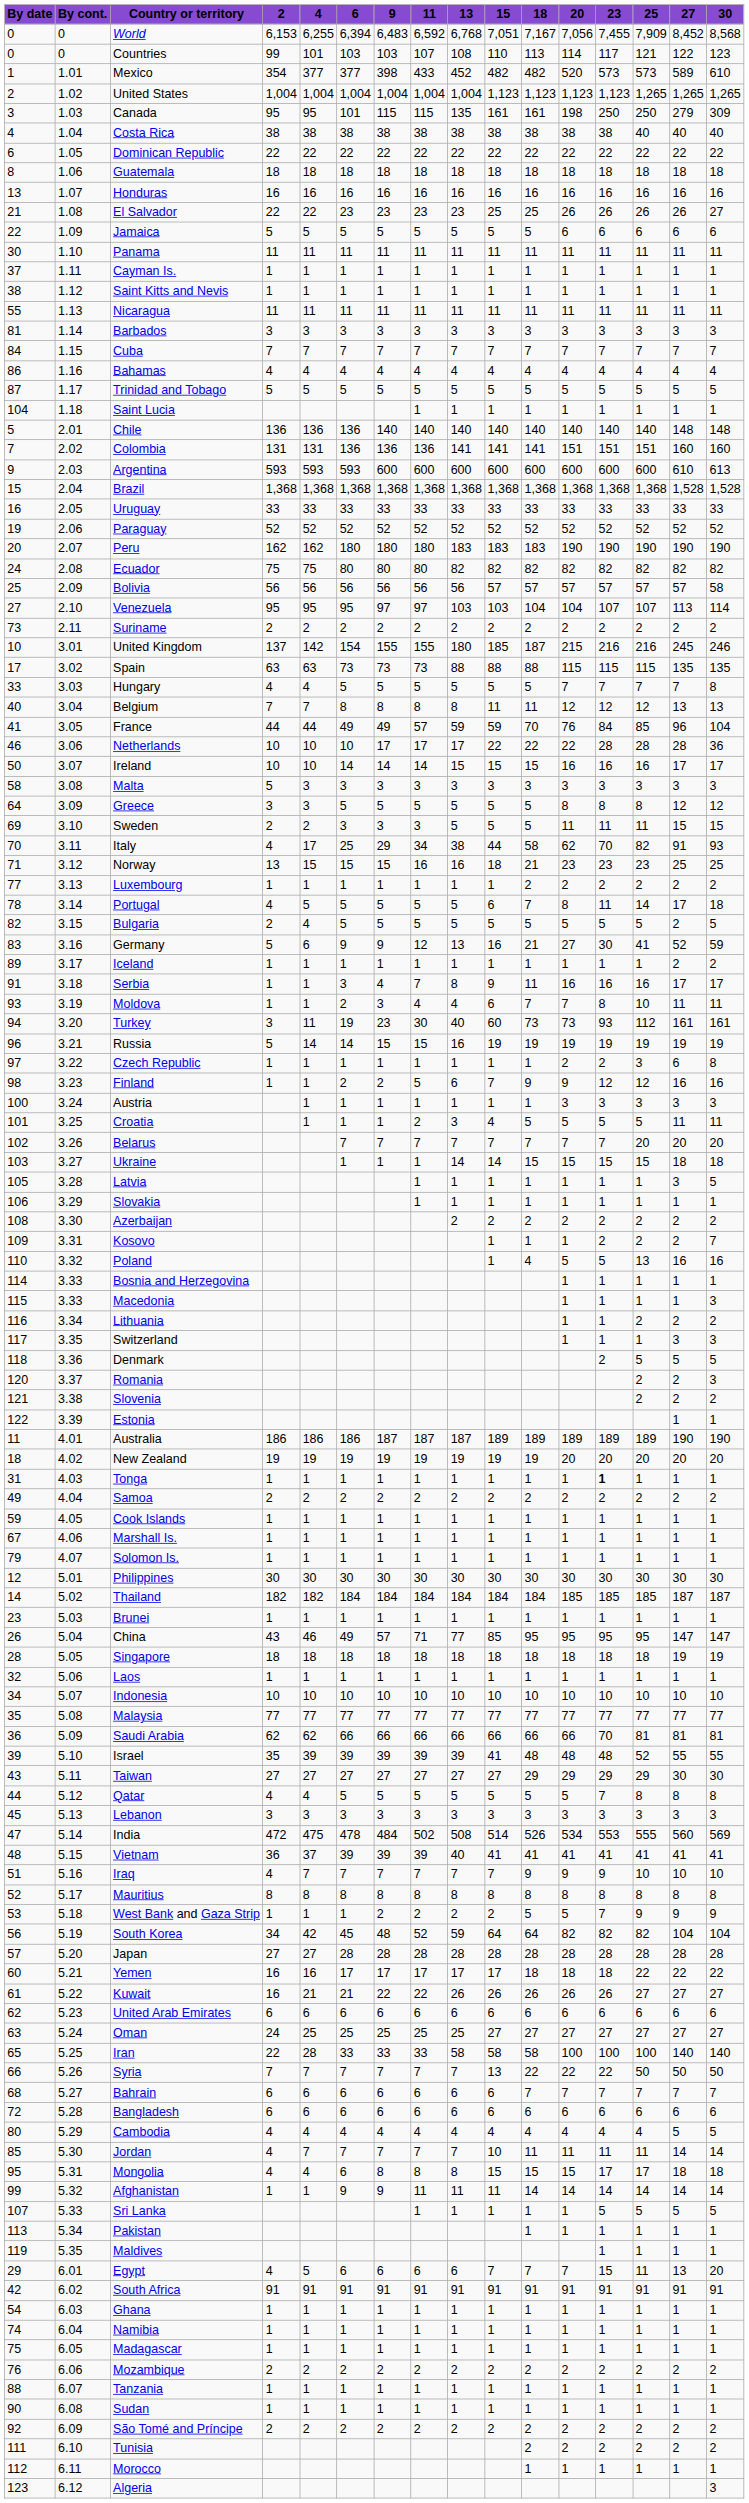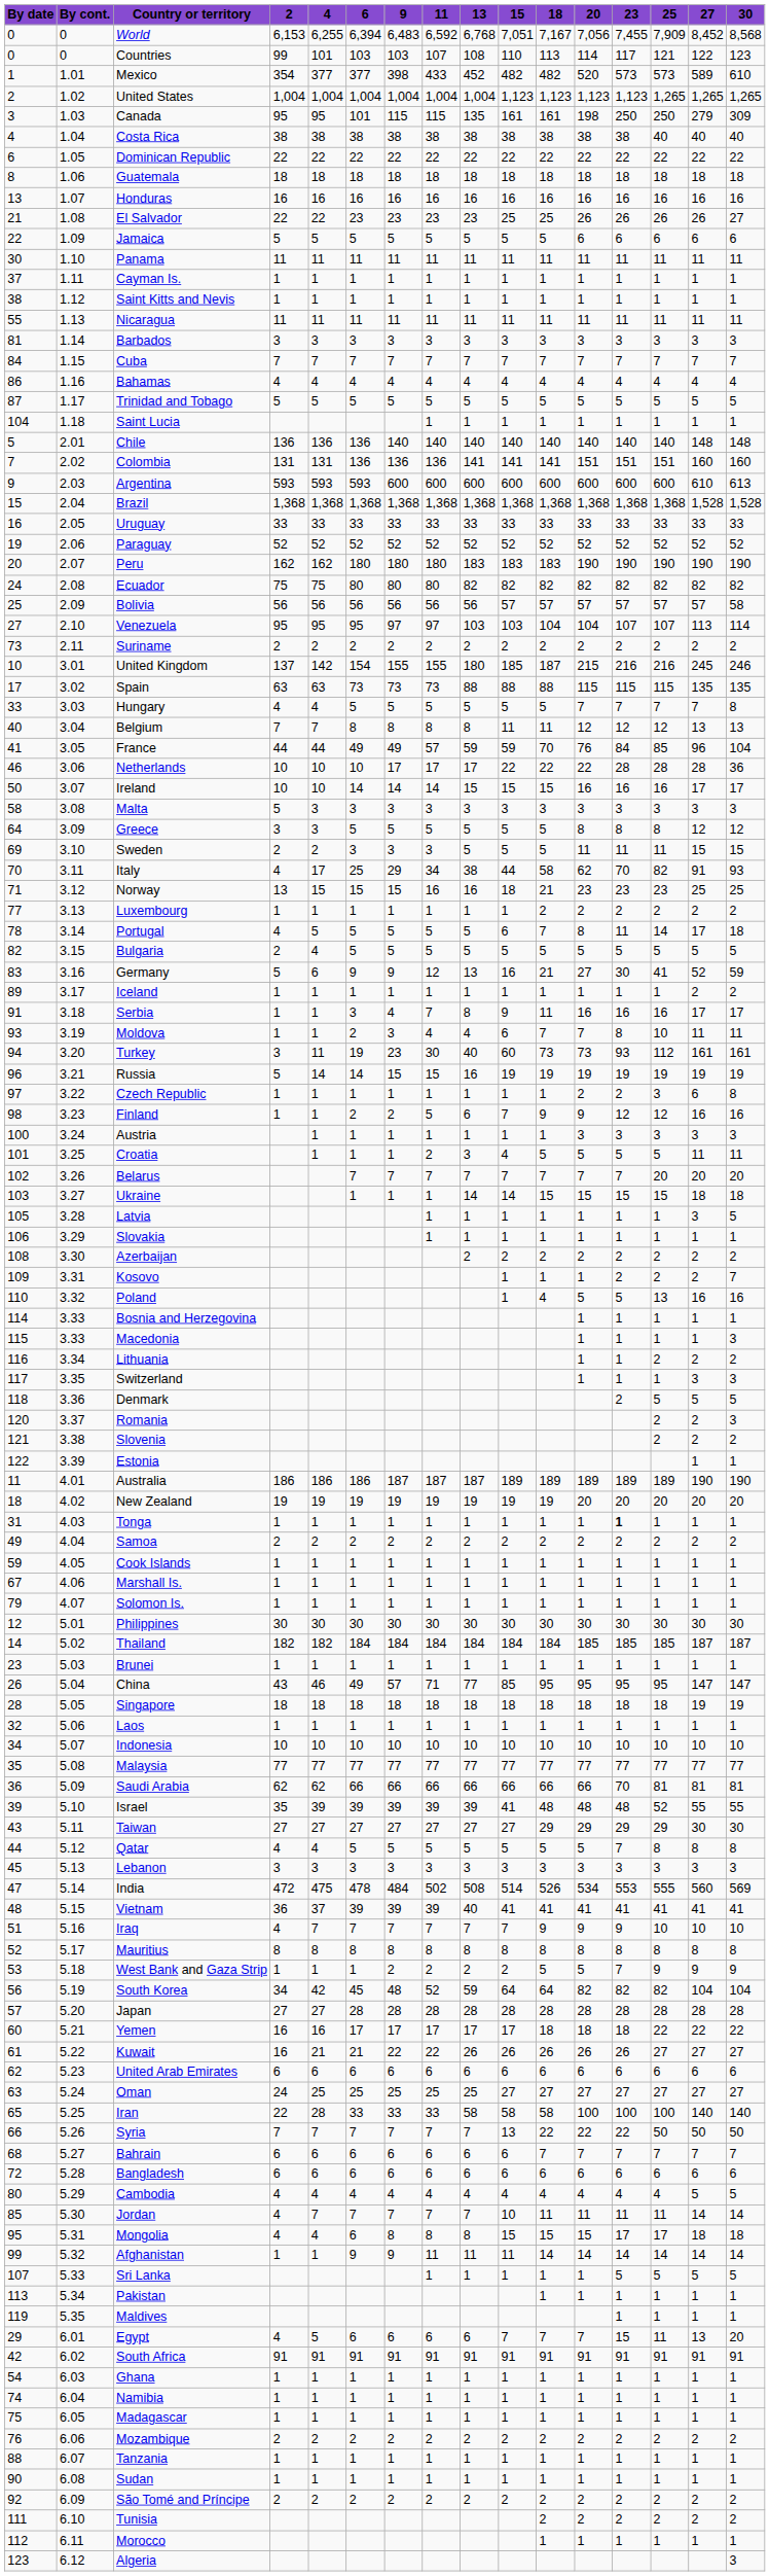Bulgaria | 27: 2 -> 5
